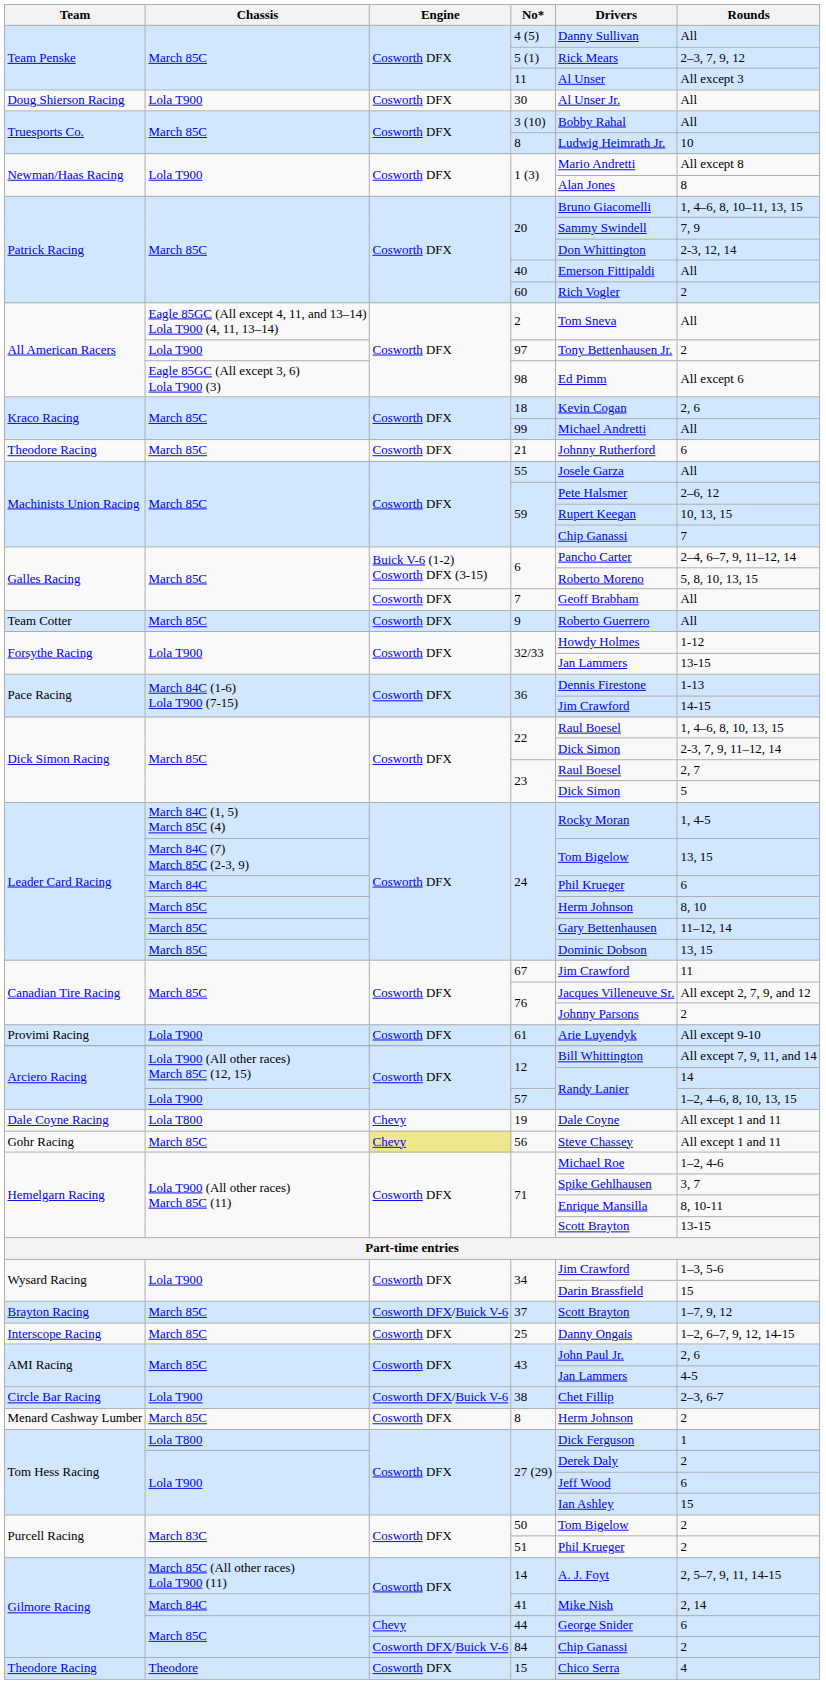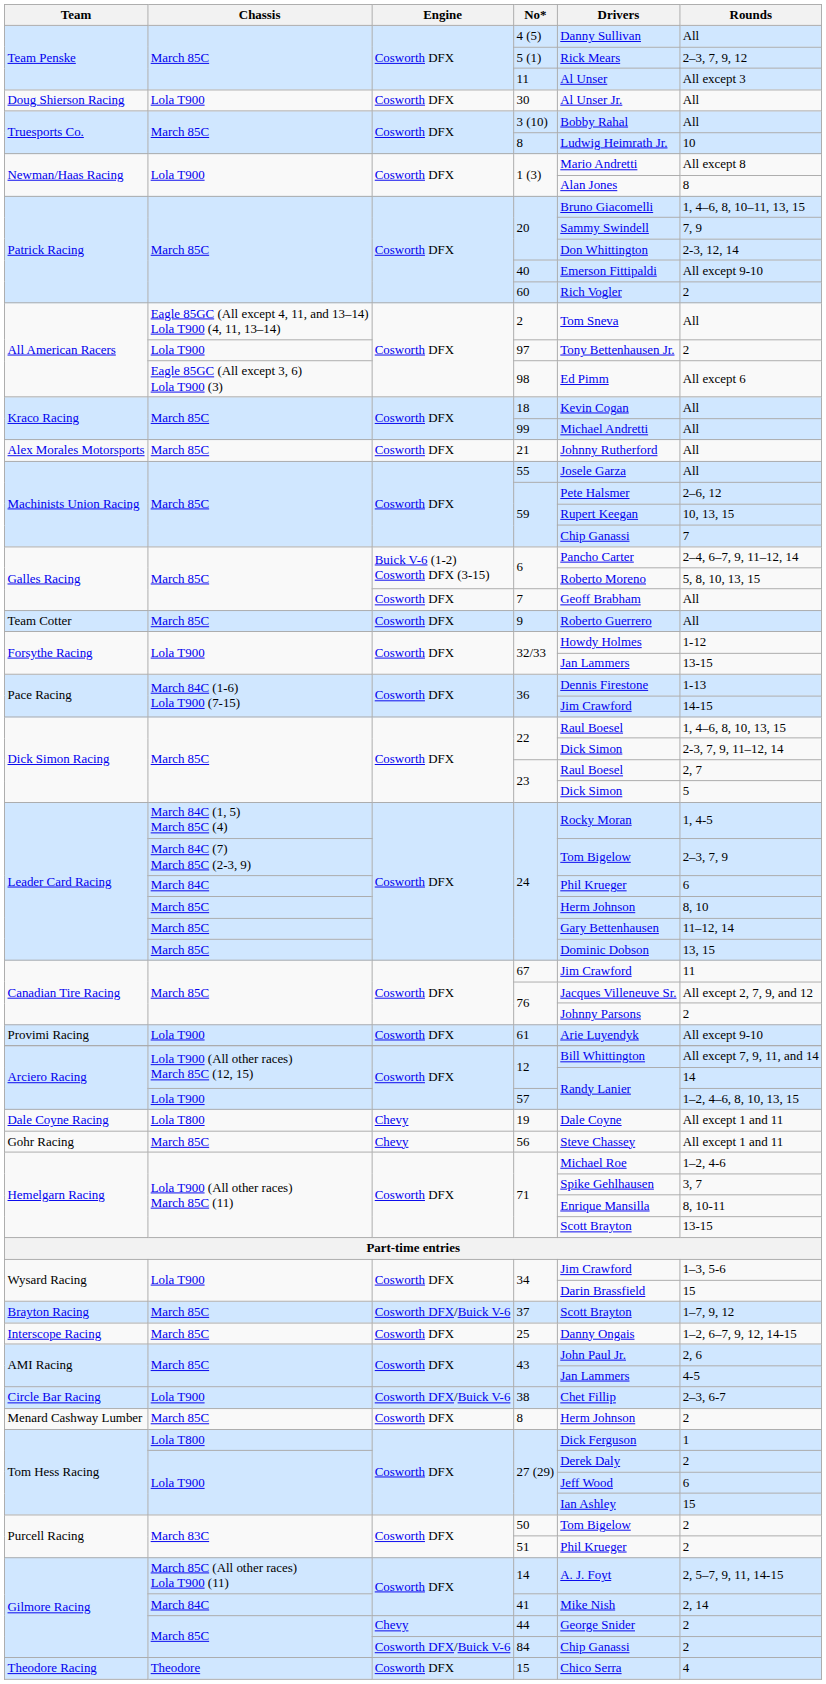40 | Rounds: All -> All except 9-10
18 | Rounds: 2, 6 -> All
21 | Team: Theodore Racing -> Alex Morales Motorsports
21 | Rounds: 6 -> All
March 84C (7) March 85C (2-3, 9) / 24 | Rounds: 13, 15 -> 2–3, 7, 9
56 | Engine: khaki background -> no background
44 | Rounds: 6 -> 2
